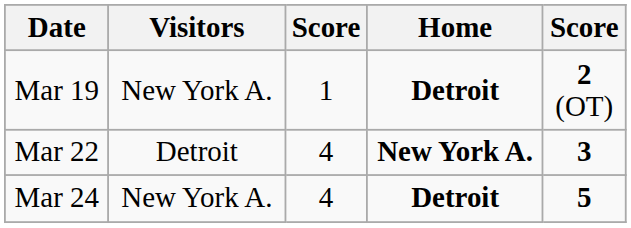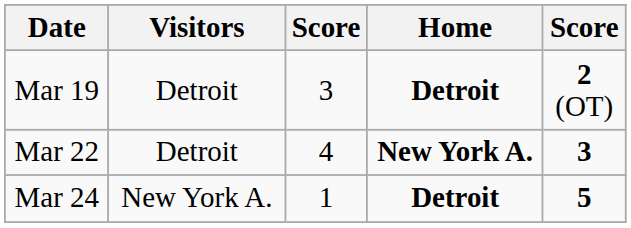Mar 19 | Visitors: New York A. -> Detroit
Mar 19 | column 3: 1 -> 3
Mar 24 | column 3: 4 -> 1
